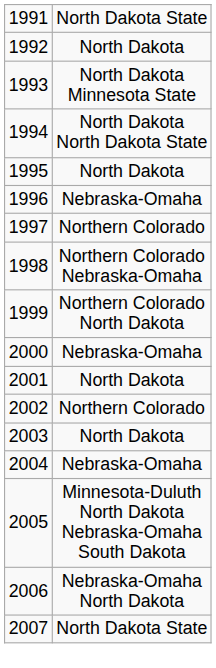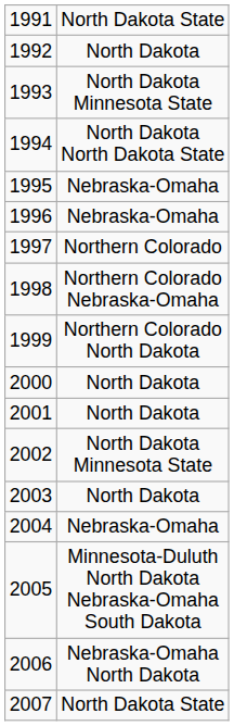1995 | column 2: North Dakota -> Nebraska-Omaha
2000 | column 2: Nebraska-Omaha -> North Dakota
2002 | column 2: Northern Colorado -> North Dakota Minnesota State
